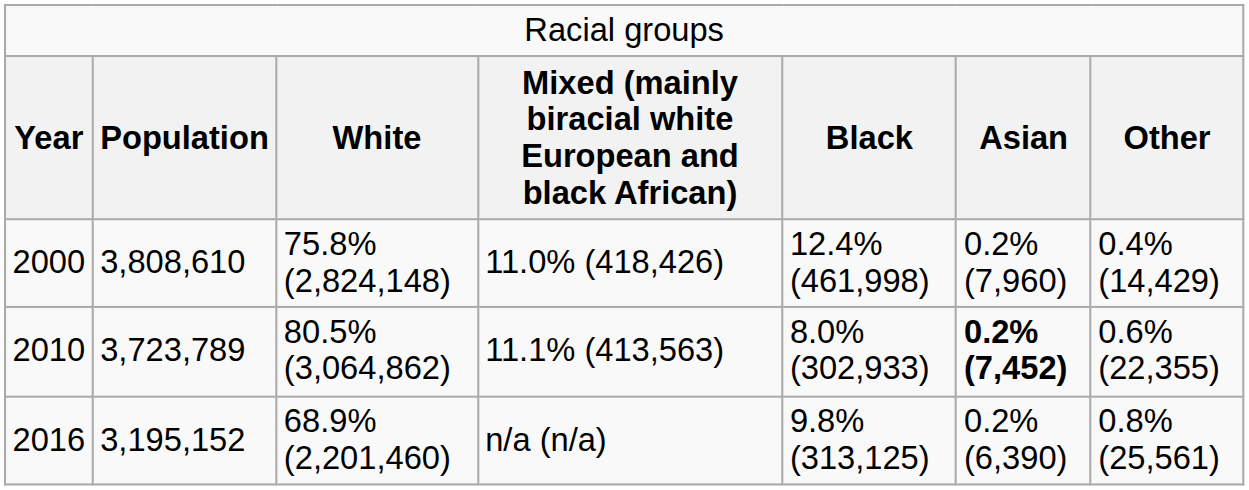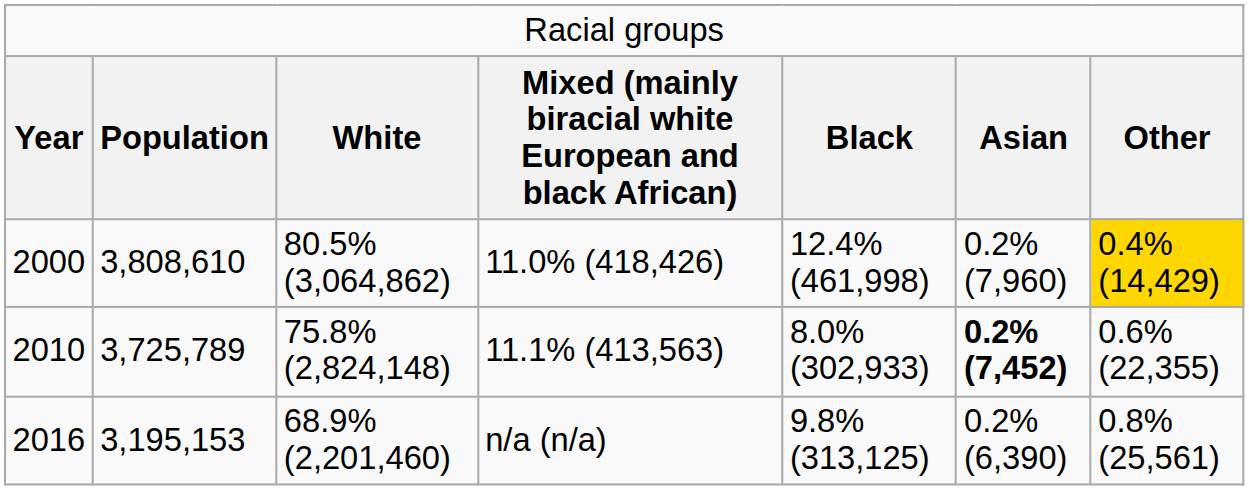2000 | column 3: 75.8% (2,824,148) -> 80.5% (3,064,862)
2000 | column 7: no background -> gold background
2010 | column 2: 3,723,789 -> 3,725,789
2010 | column 3: 80.5% (3,064,862) -> 75.8% (2,824,148)
2016 | column 2: 3,195,152 -> 3,195,153
